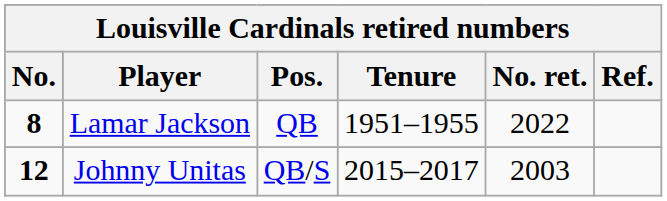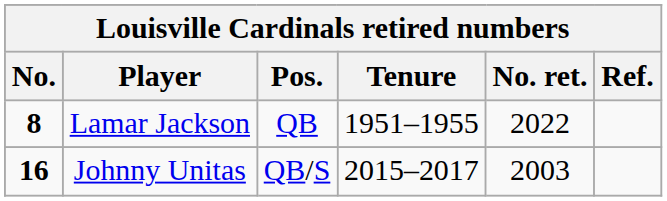Johnny Unitas | No.: 12 -> 16
